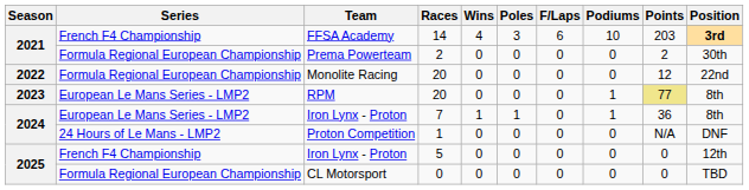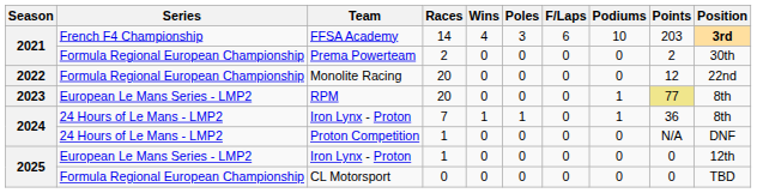2024 / Iron Lynx - Proton | Series: European Le Mans Series - LMP2 -> 24 Hours of Le Mans - LMP2
2025 / Iron Lynx - Proton | Series: French F4 Championship -> European Le Mans Series - LMP2
2025 / Iron Lynx - Proton | Races: 5 -> 1
